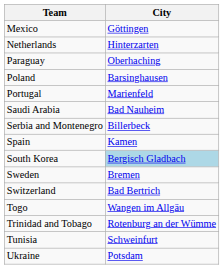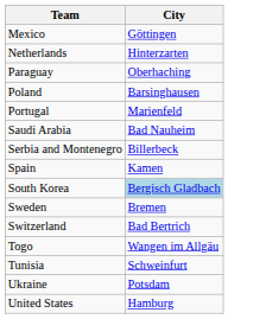- row: Trinidad and Tobago | Rotenburg an der Wümme
+ row: United States | Hamburg
